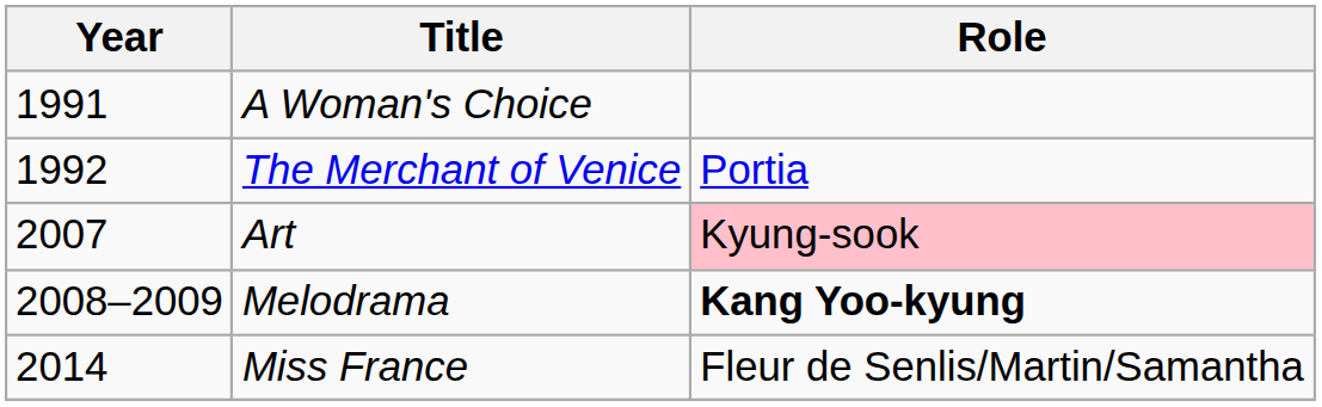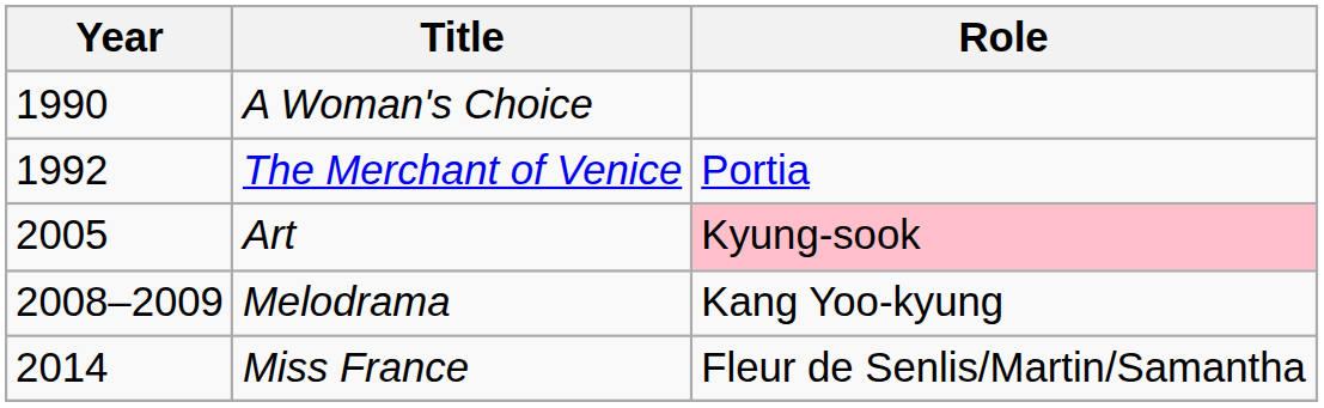A Woman's Choice | Year: 1991 -> 1990
Art | Year: 2007 -> 2005
Melodrama | Role: bold -> normal
